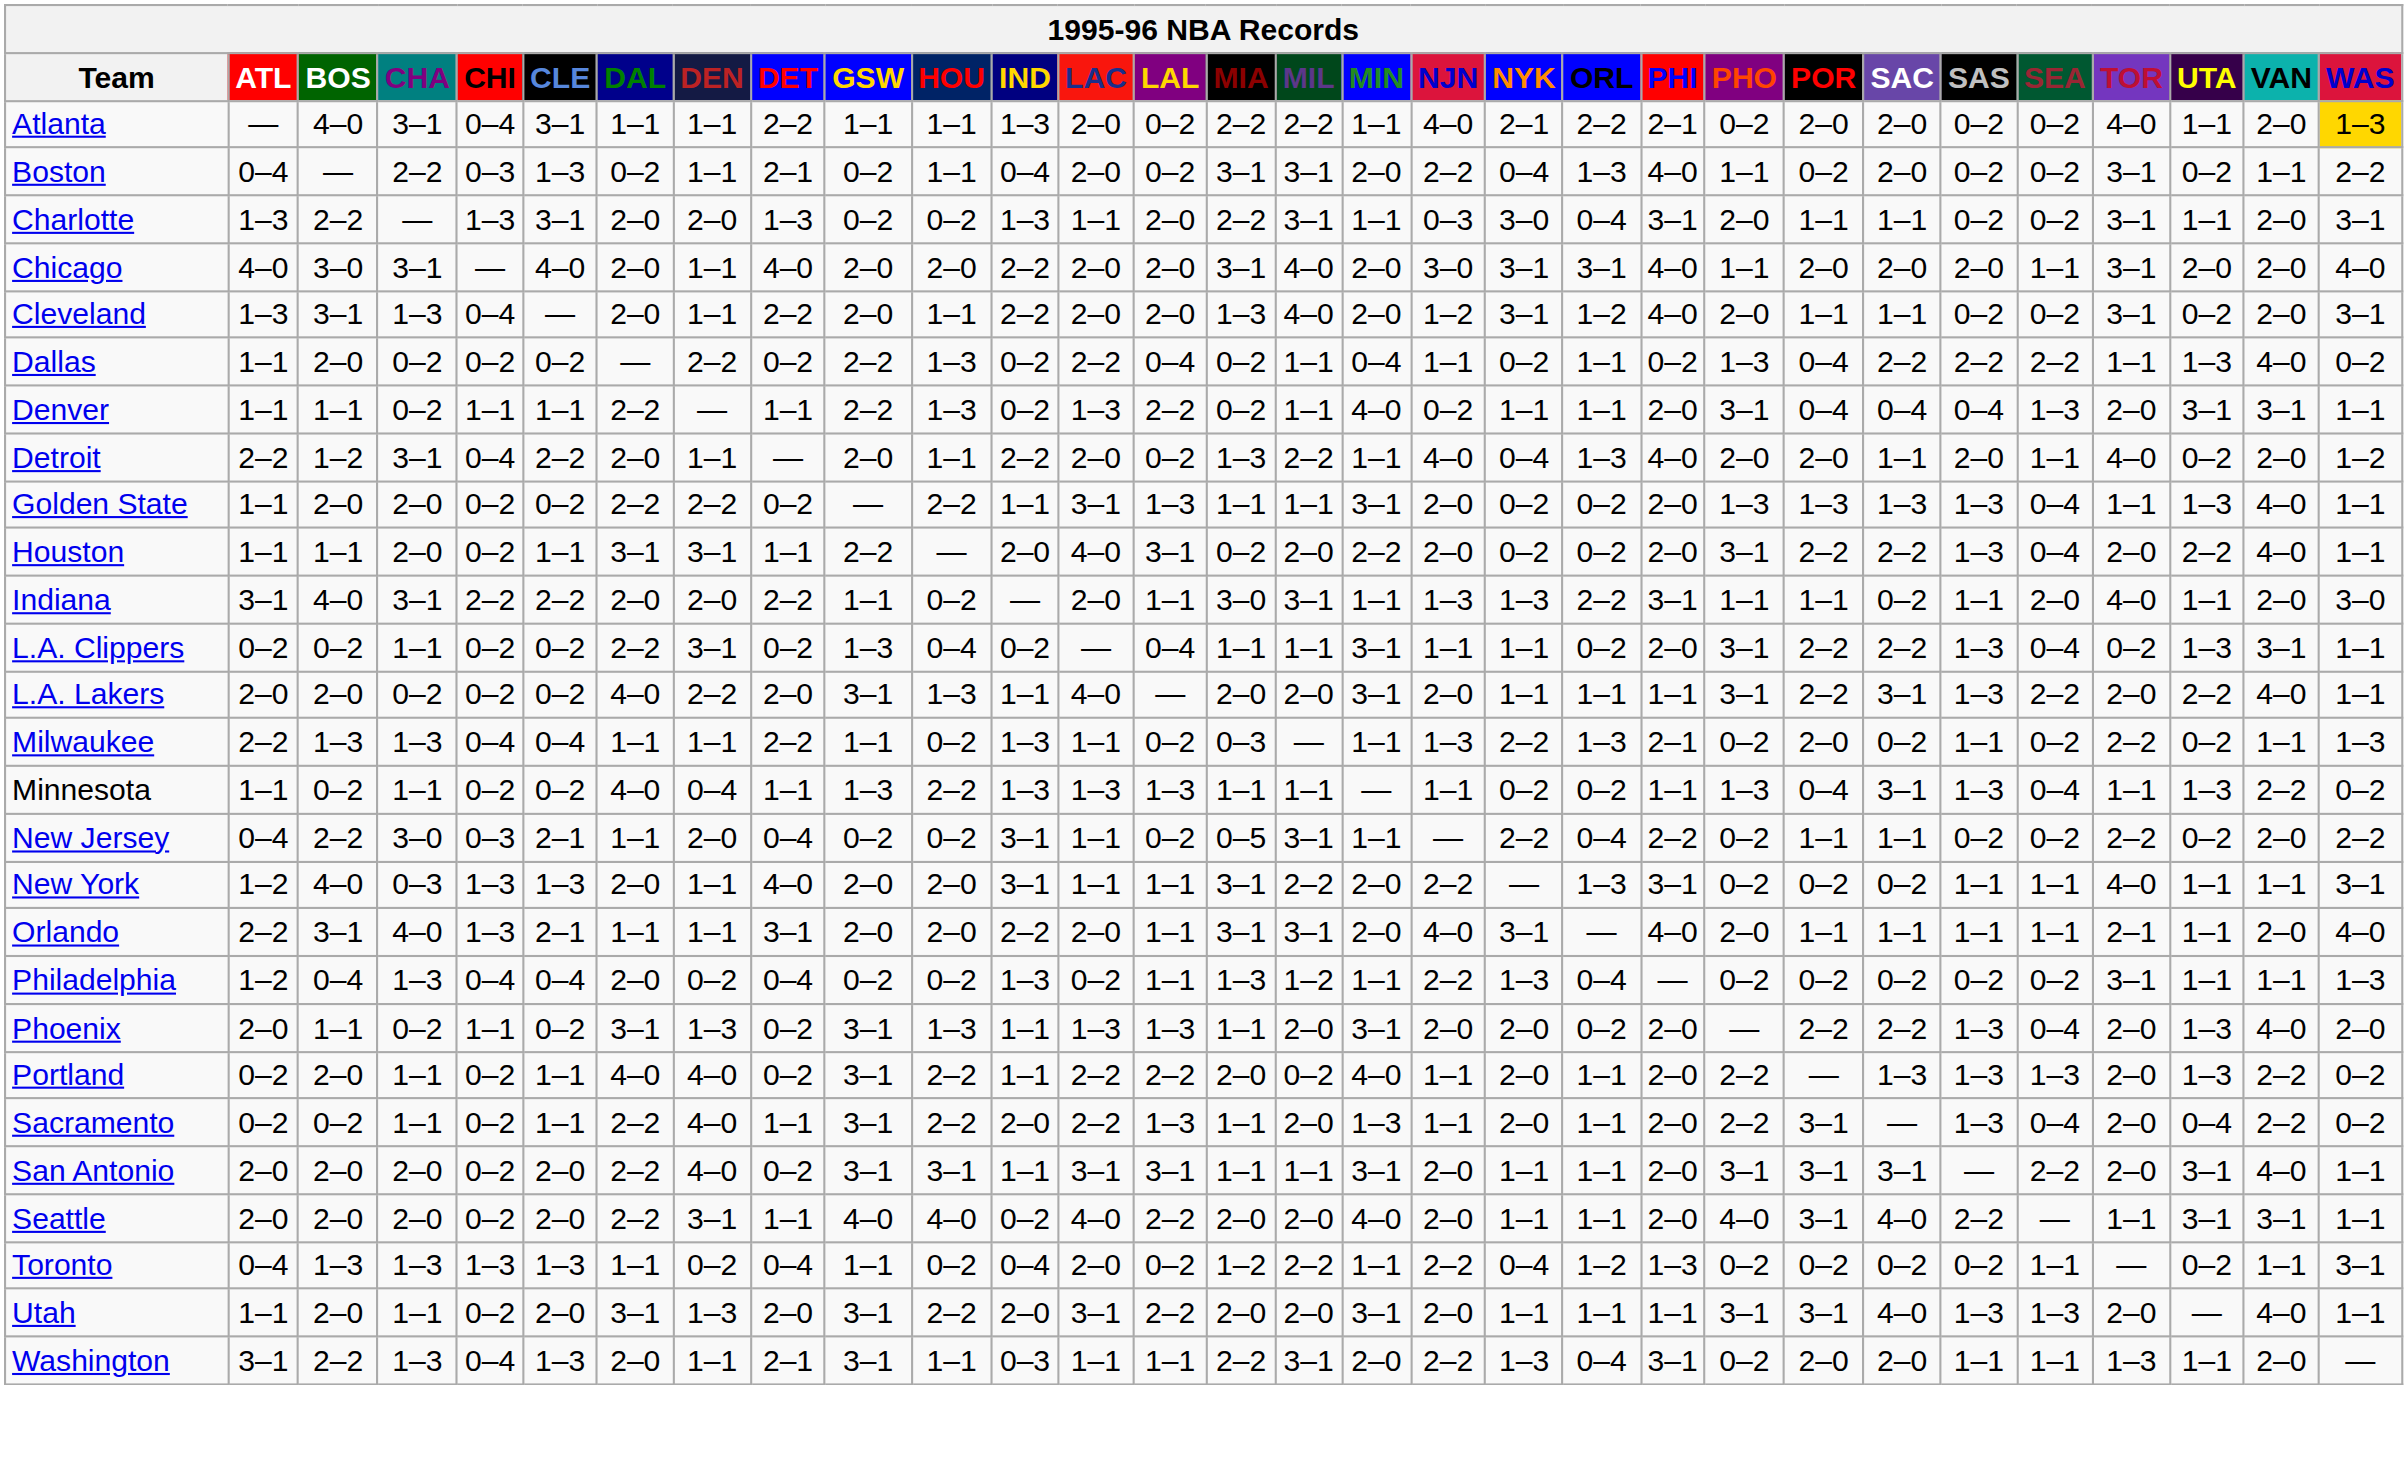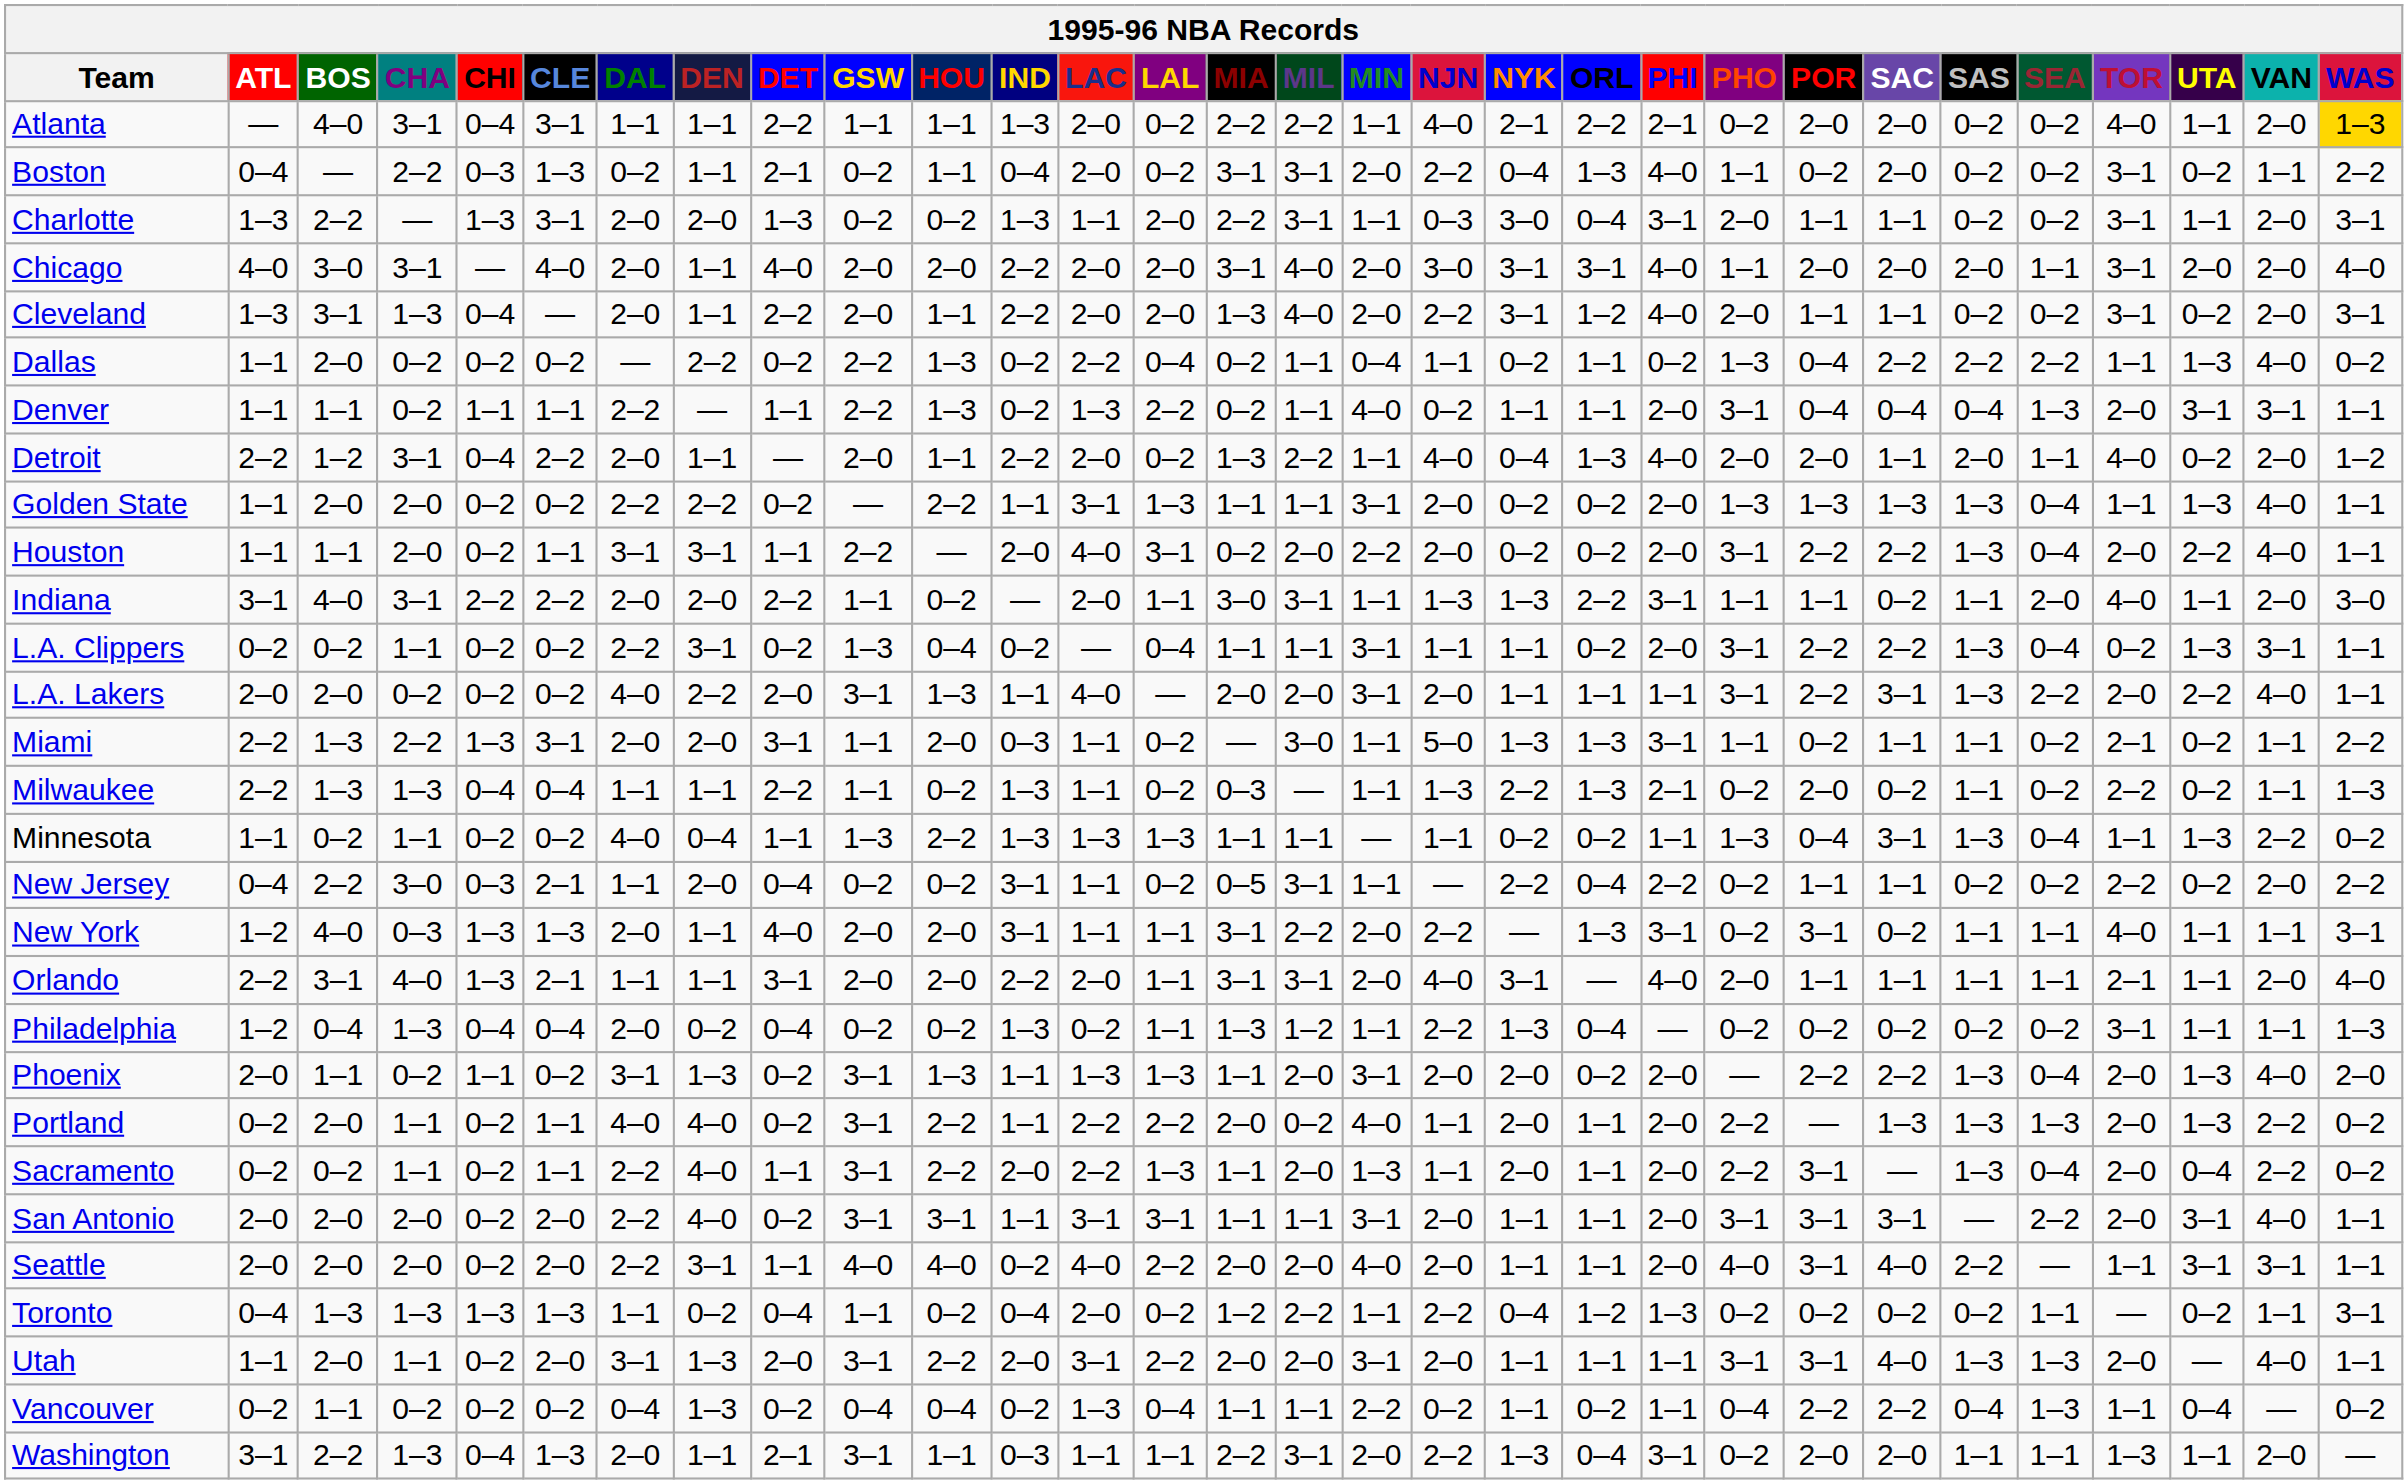Cleveland | NJN: 1–2 -> 2–2
+ row: Miami | 2–2 | 1–3 | 2–2 | 1–3 | 3–1 | 2–0 | 2–0 | 3–1 | 1–1 | 2–0 | 0–3 | 1–1 | 0–2 | — | 3–0 | 1–1 | 5–0 | 1–3 | 1–3 | 3–1 | 1–1 | 0–2 | 1–1 | 1–1 | 0–2 | 2–1 | 0–2 | 1–1 | 2–2
New York | POR: 0–2 -> 3–1
+ row: Vancouver | 0–2 | 1–1 | 0–2 | 0–2 | 0–2 | 0–4 | 1–3 | 0–2 | 0–4 | 0–4 | 0–2 | 1–3 | 0–4 | 1–1 | 1–1 | 2–2 | 0–2 | 1–1 | 0–2 | 1–1 | 0–4 | 2–2 | 2–2 | 0–4 | 1–3 | 1–1 | 0–4 | — | 0–2
